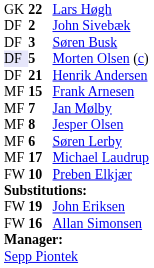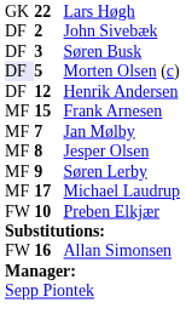Henrik Andersen | column 2: 21 -> 12
Søren Lerby | column 2: 6 -> 9
- row: FW | 19 | John Eriksen
